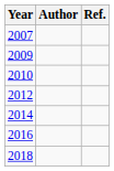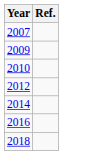- column: Author
